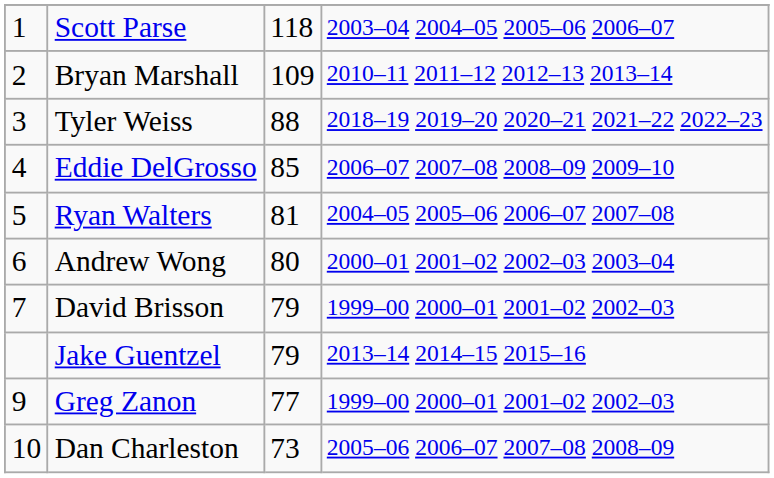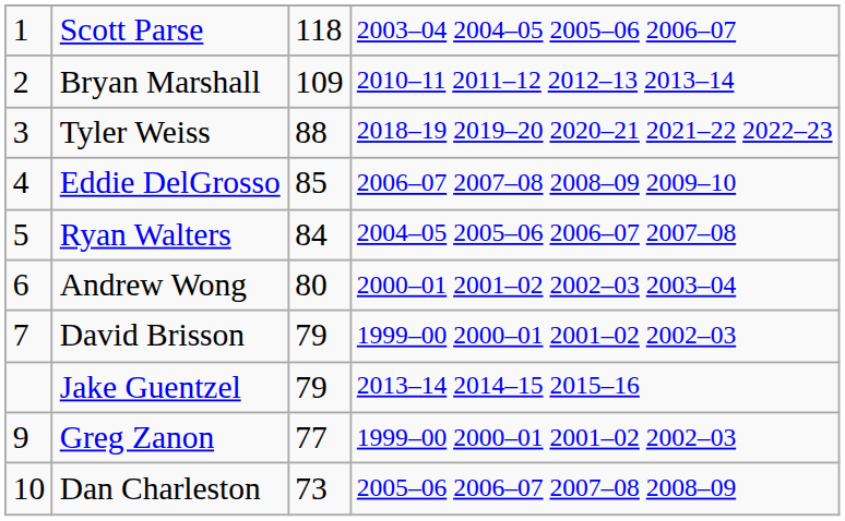Ryan Walters | column 3: 81 -> 84
